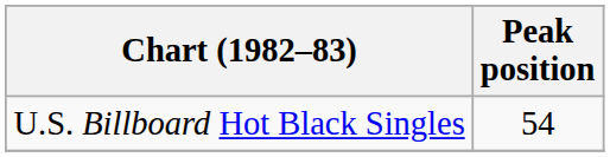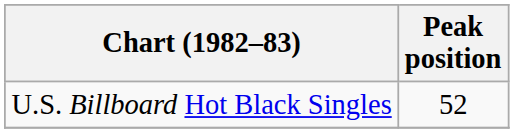U.S. Billboard Hot Black Singles | Peak position: 54 -> 52
